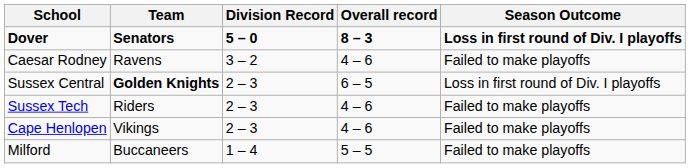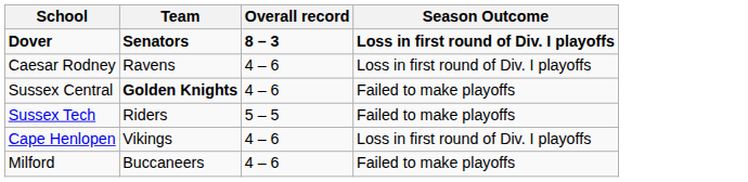- column: Division Record | 5 – 0 | 3 – 2 | 2 – 3 | 2 – 3 | 2 – 3 | 1 – 4
Caesar Rodney | Season Outcome: Failed to make playoffs -> Loss in first round of Div. I playoffs
Sussex Central | Overall record: 6 – 5 -> 4 – 6
Sussex Central | Season Outcome: Loss in first round of Div. I playoffs -> Failed to make playoffs
Sussex Tech | Overall record: 4 – 6 -> 5 – 5
Cape Henlopen | Season Outcome: Failed to make playoffs -> Loss in first round of Div. I playoffs
Milford | Overall record: 5 – 5 -> 4 – 6
